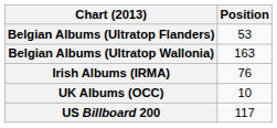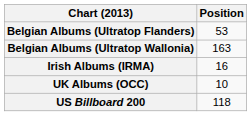Irish Albums (IRMA) | Position: 76 -> 16
US Billboard 200 | Position: 117 -> 118
